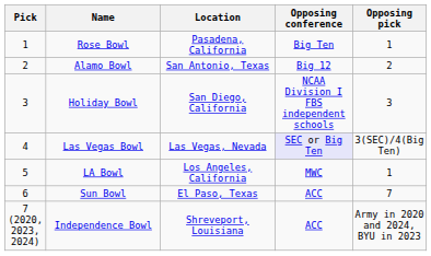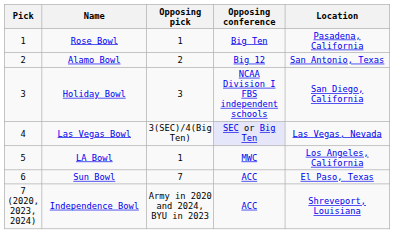columns swapped: Location <-> Opposing pick
